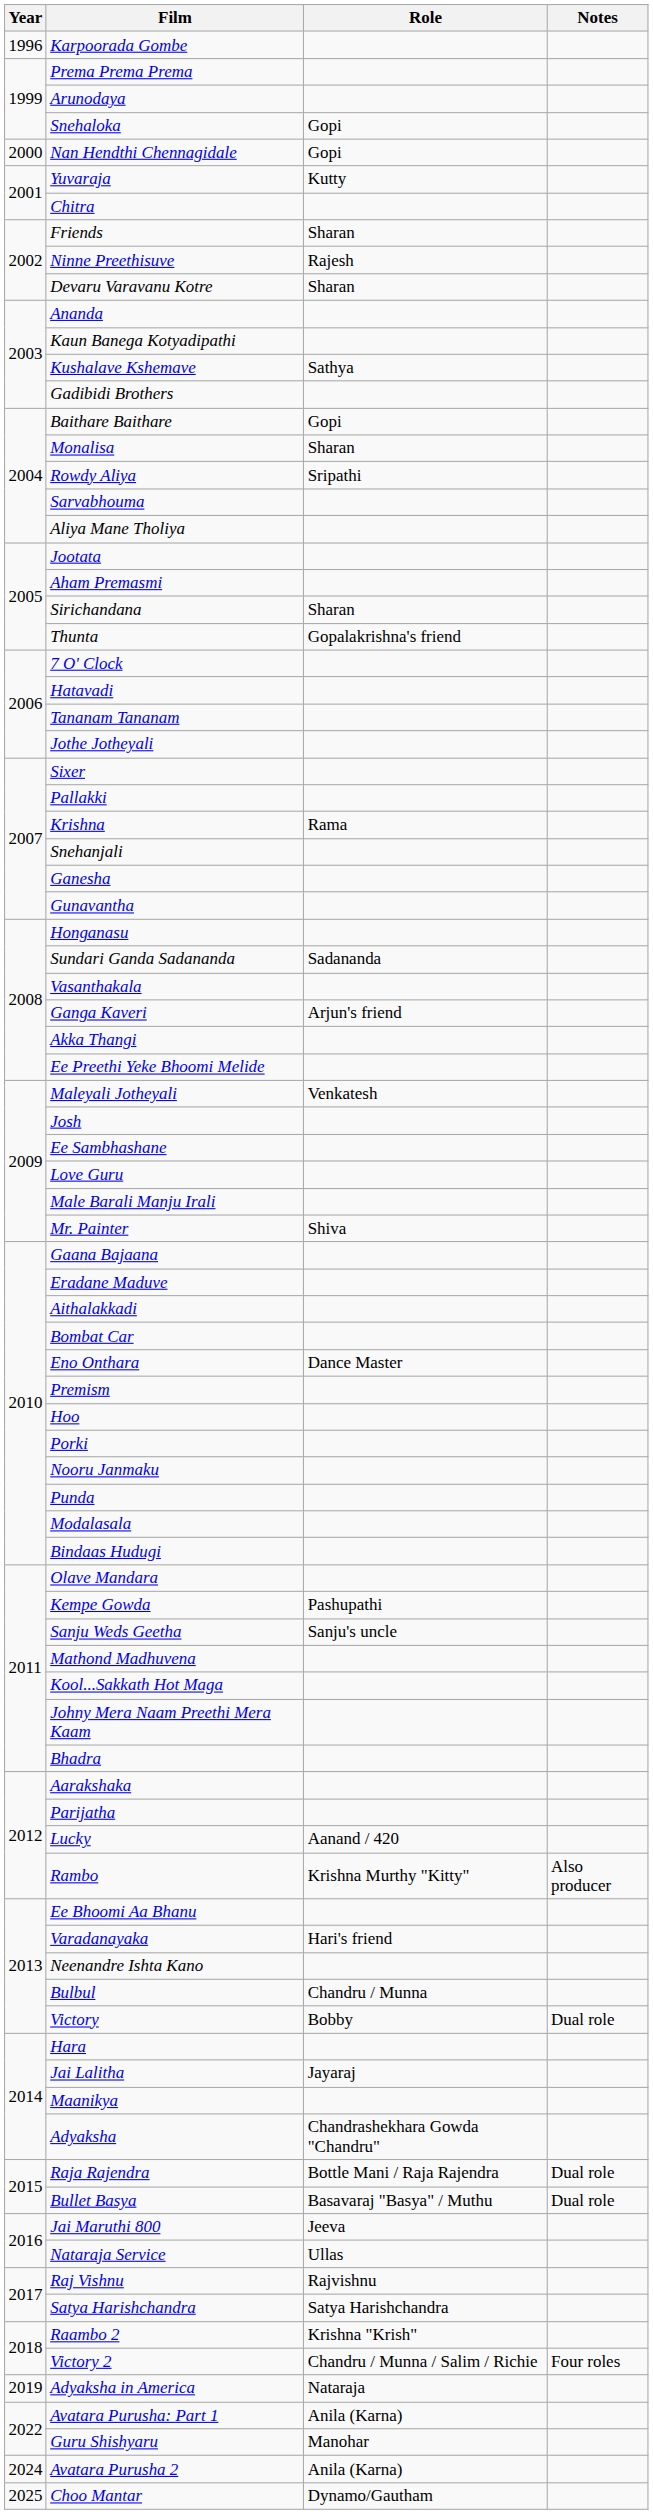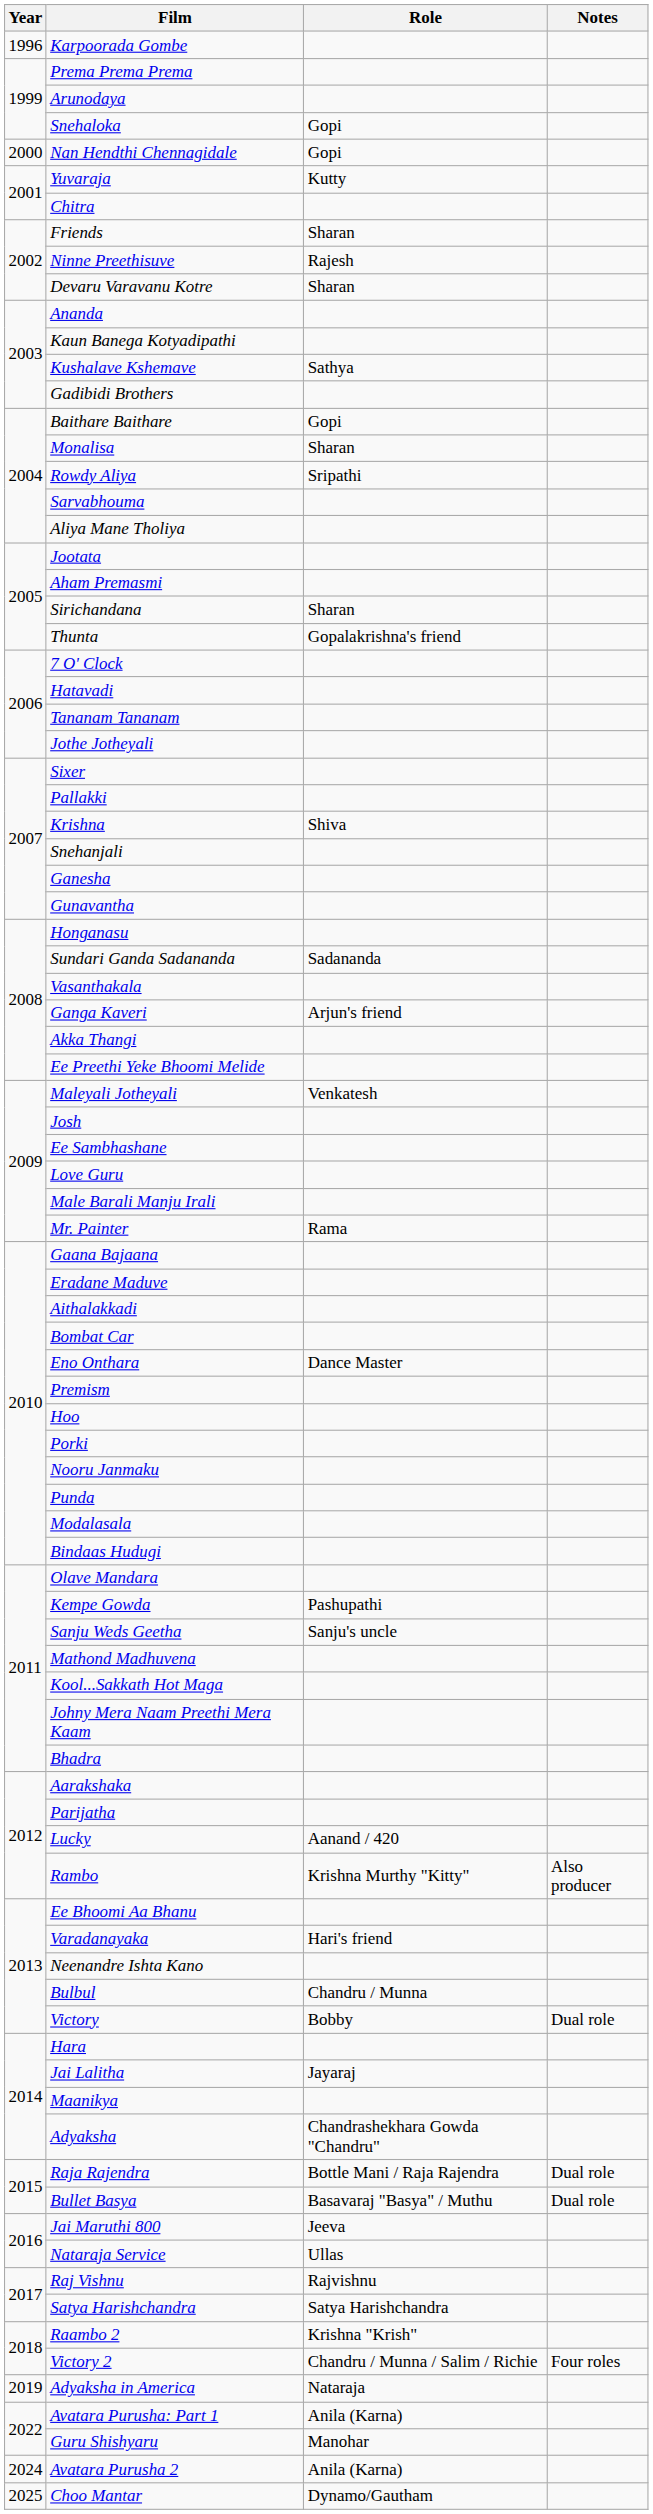Krishna | Role: Rama -> Shiva
Mr. Painter | Role: Shiva -> Rama
